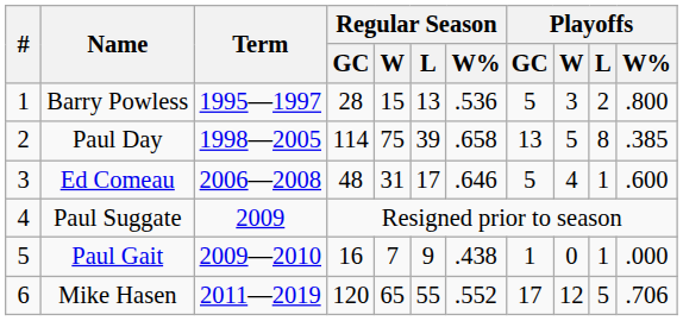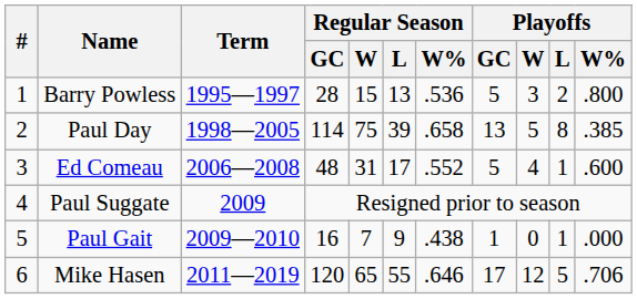Ed Comeau | Regular Season / W%: .646 -> .552
Mike Hasen | Regular Season / W%: .552 -> .646
